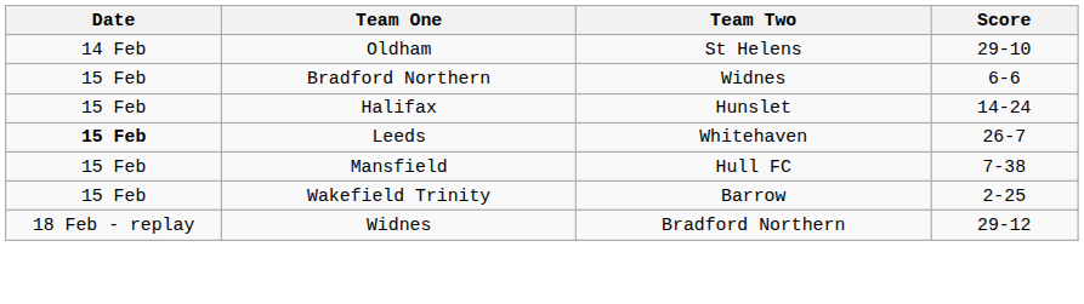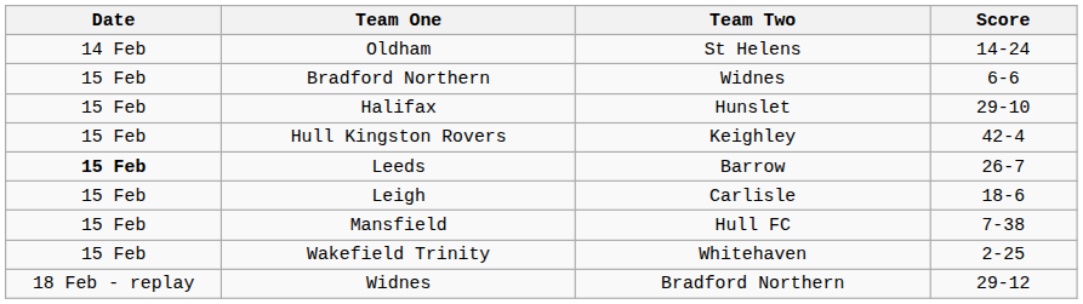Oldham | Score: 29-10 -> 14-24
Halifax | Score: 14-24 -> 29-10
+ row: 15 Feb | Hull Kingston Rovers | Keighley | 42-4
Leeds | Team Two: Whitehaven -> Barrow
+ row: 15 Feb | Leigh | Carlisle | 18-6
Wakefield Trinity | Team Two: Barrow -> Whitehaven
